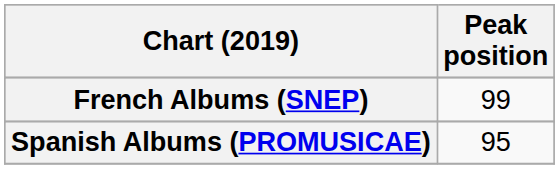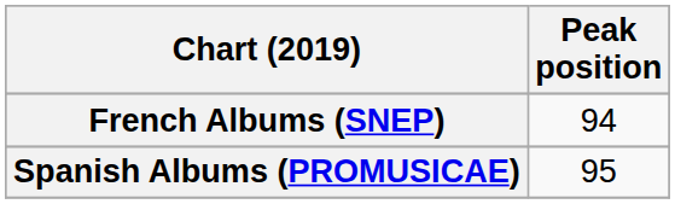French Albums (SNEP) | Peak position: 99 -> 94
